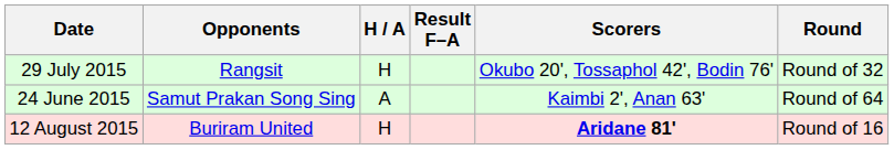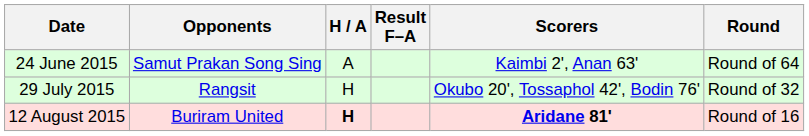rows swapped: 24 June 2015 <-> 29 July 2015
12 August 2015 | H / A: normal -> bold
